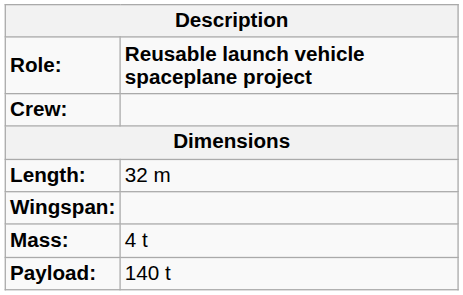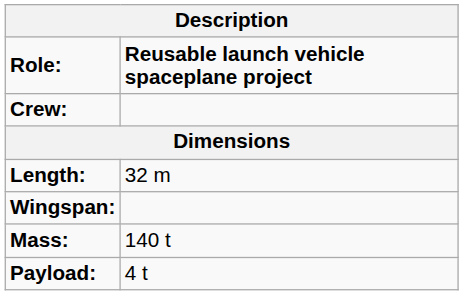Mass: | column 2: 4 t -> 140 t
Payload: | column 2: 140 t -> 4 t
